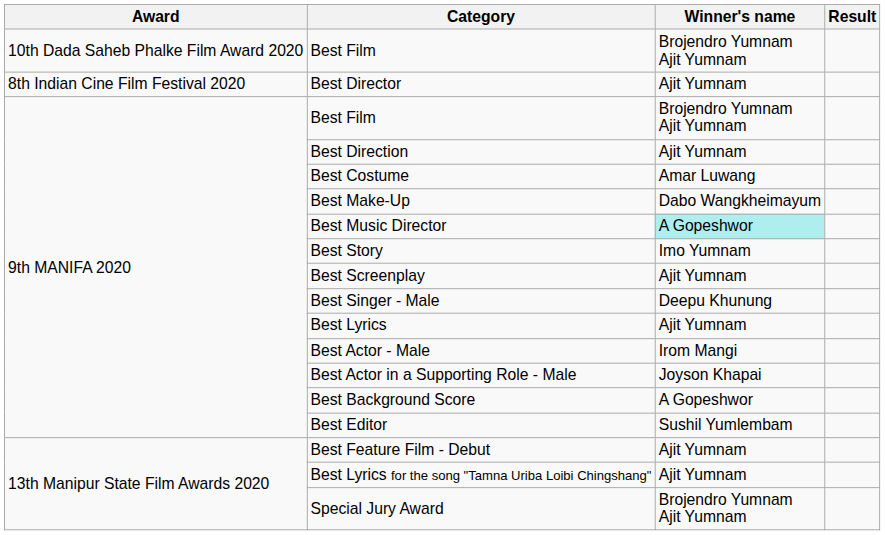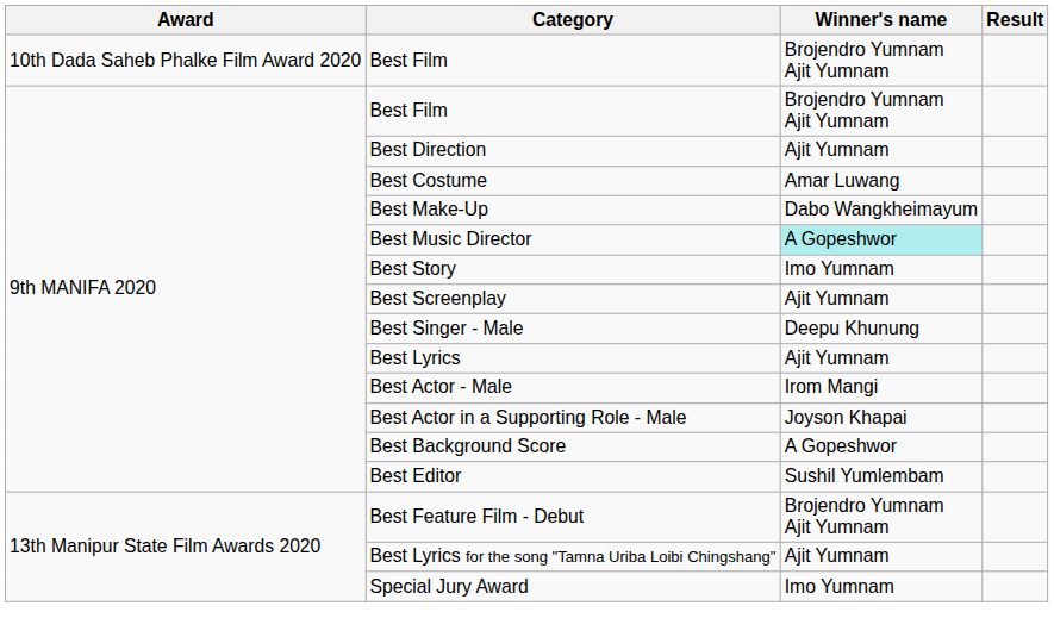- row: 8th Indian Cine Film Festival 2020 | Best Director | Ajit Yumnam
Best Feature Film - Debut | Winner's name: Ajit Yumnam -> Brojendro Yumnam Ajit Yumnam
Special Jury Award | Winner's name: Brojendro Yumnam Ajit Yumnam -> Imo Yumnam
